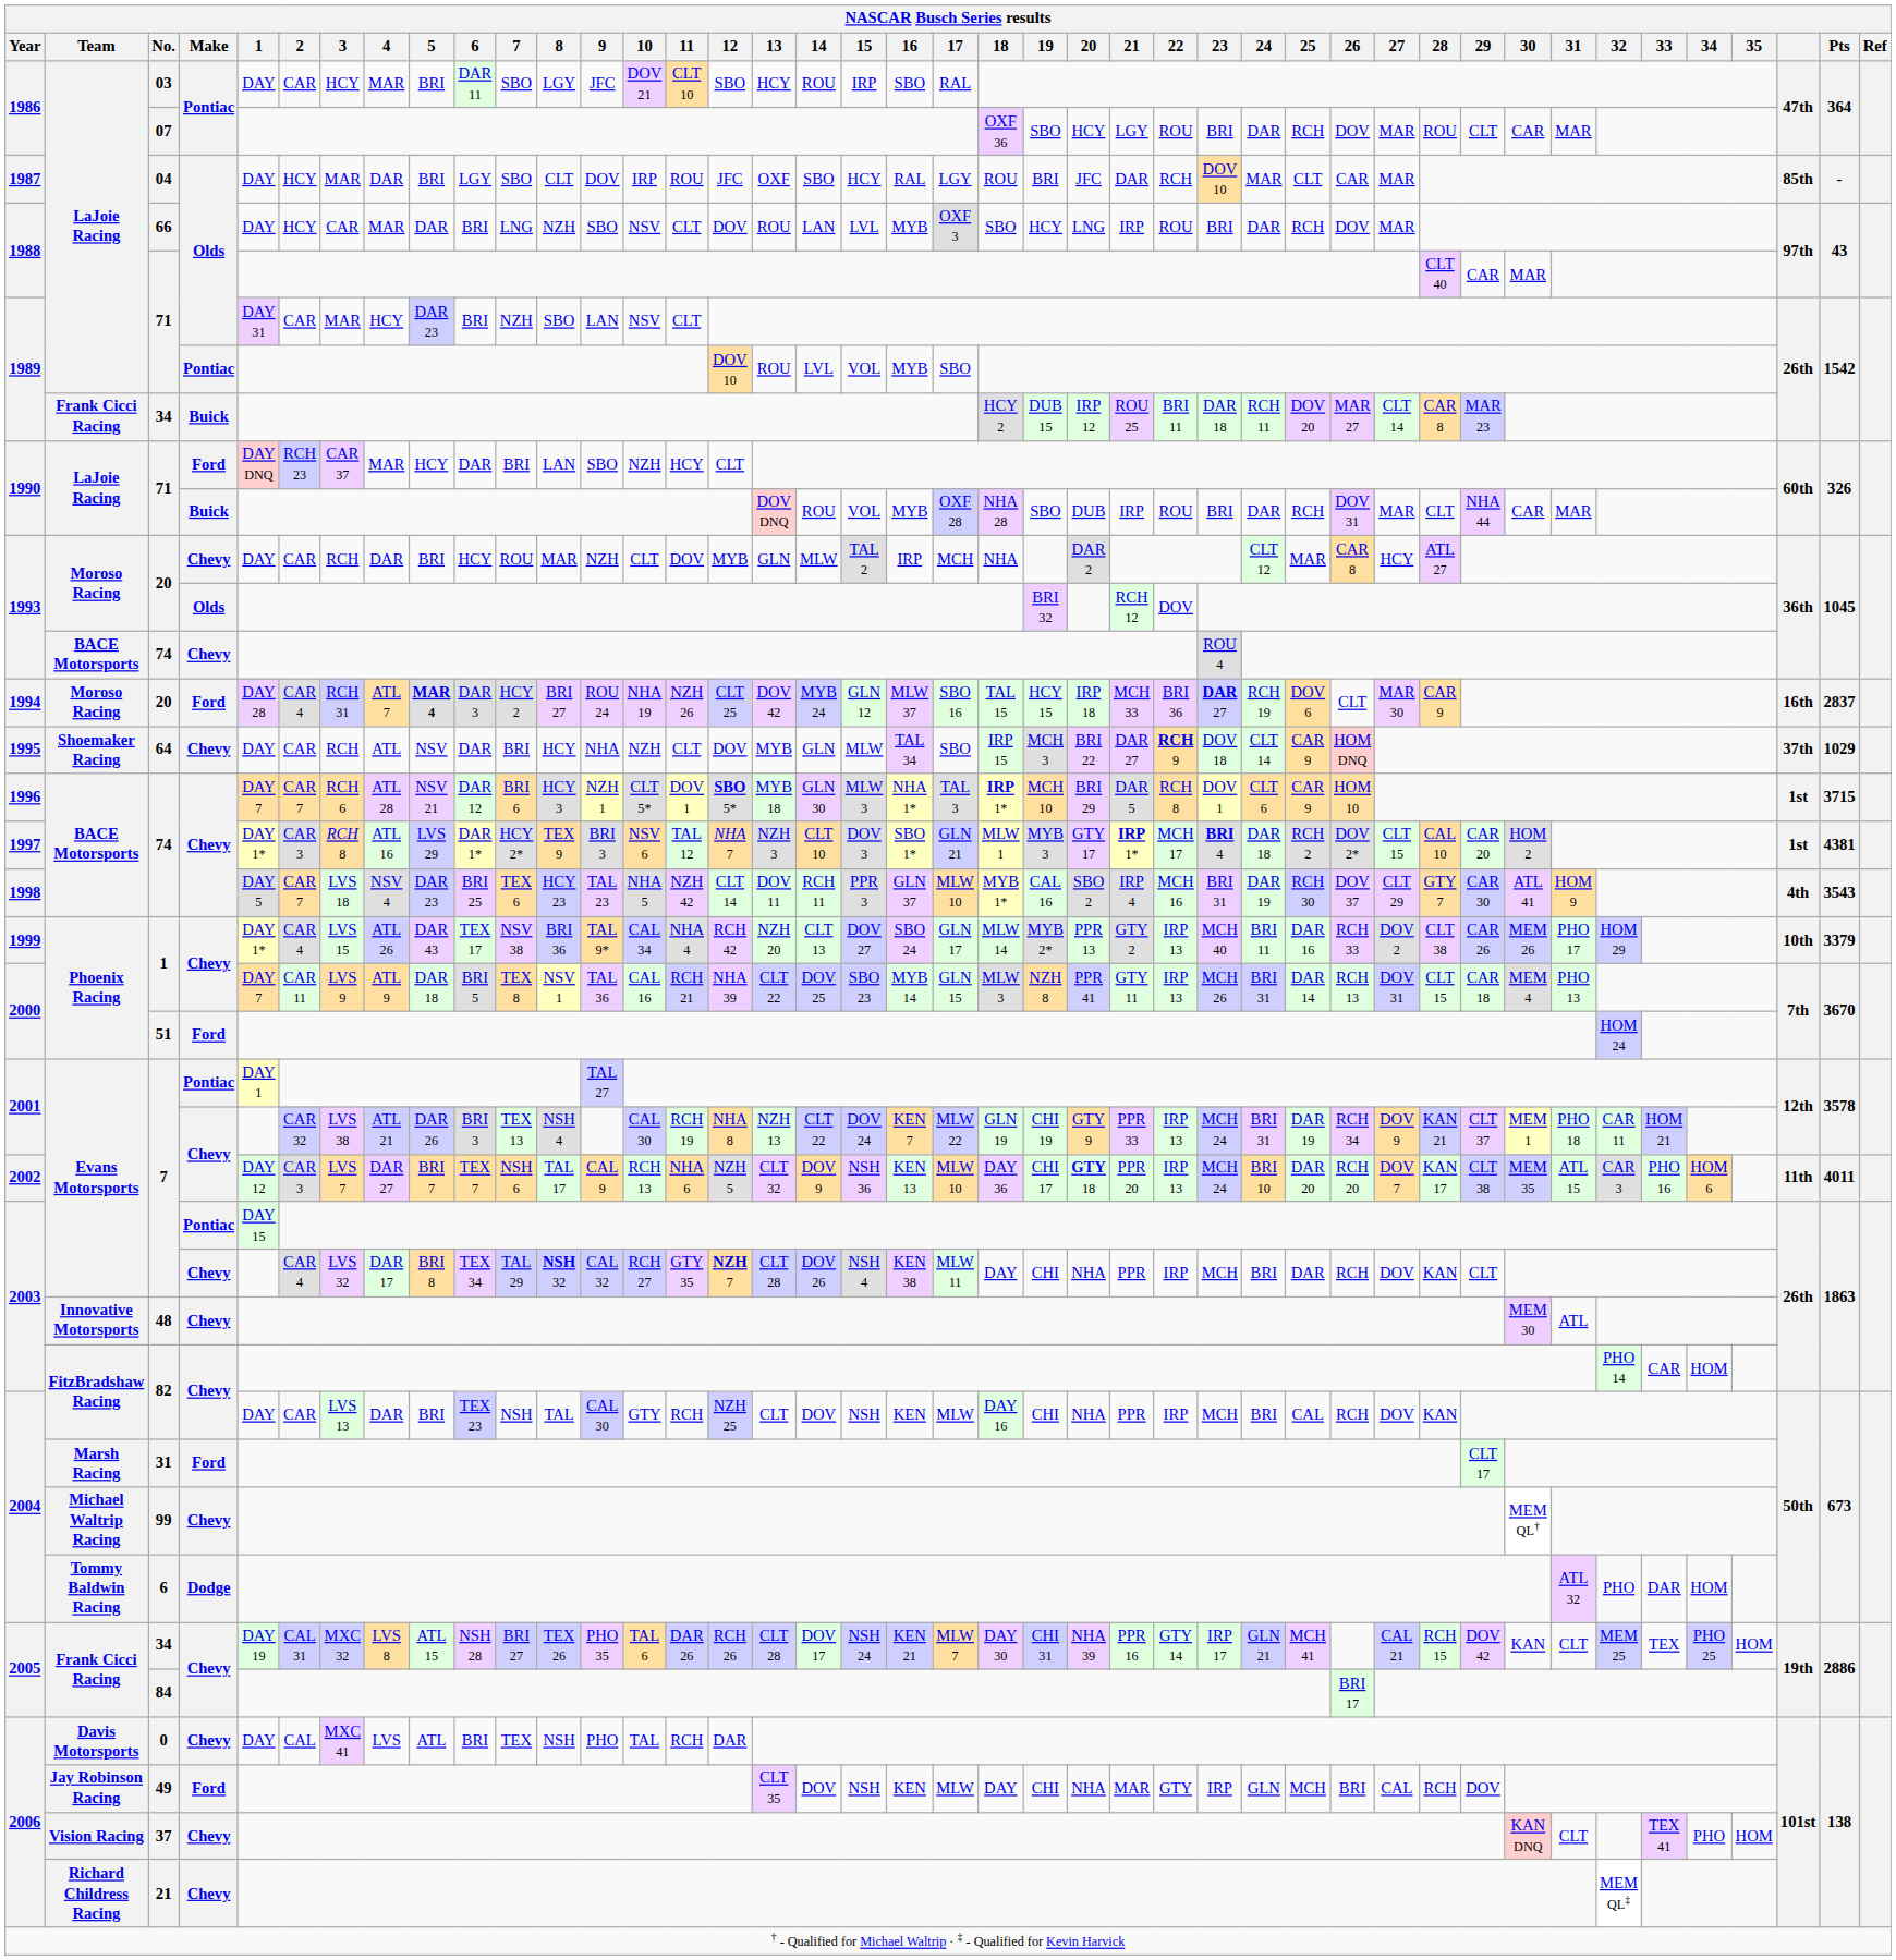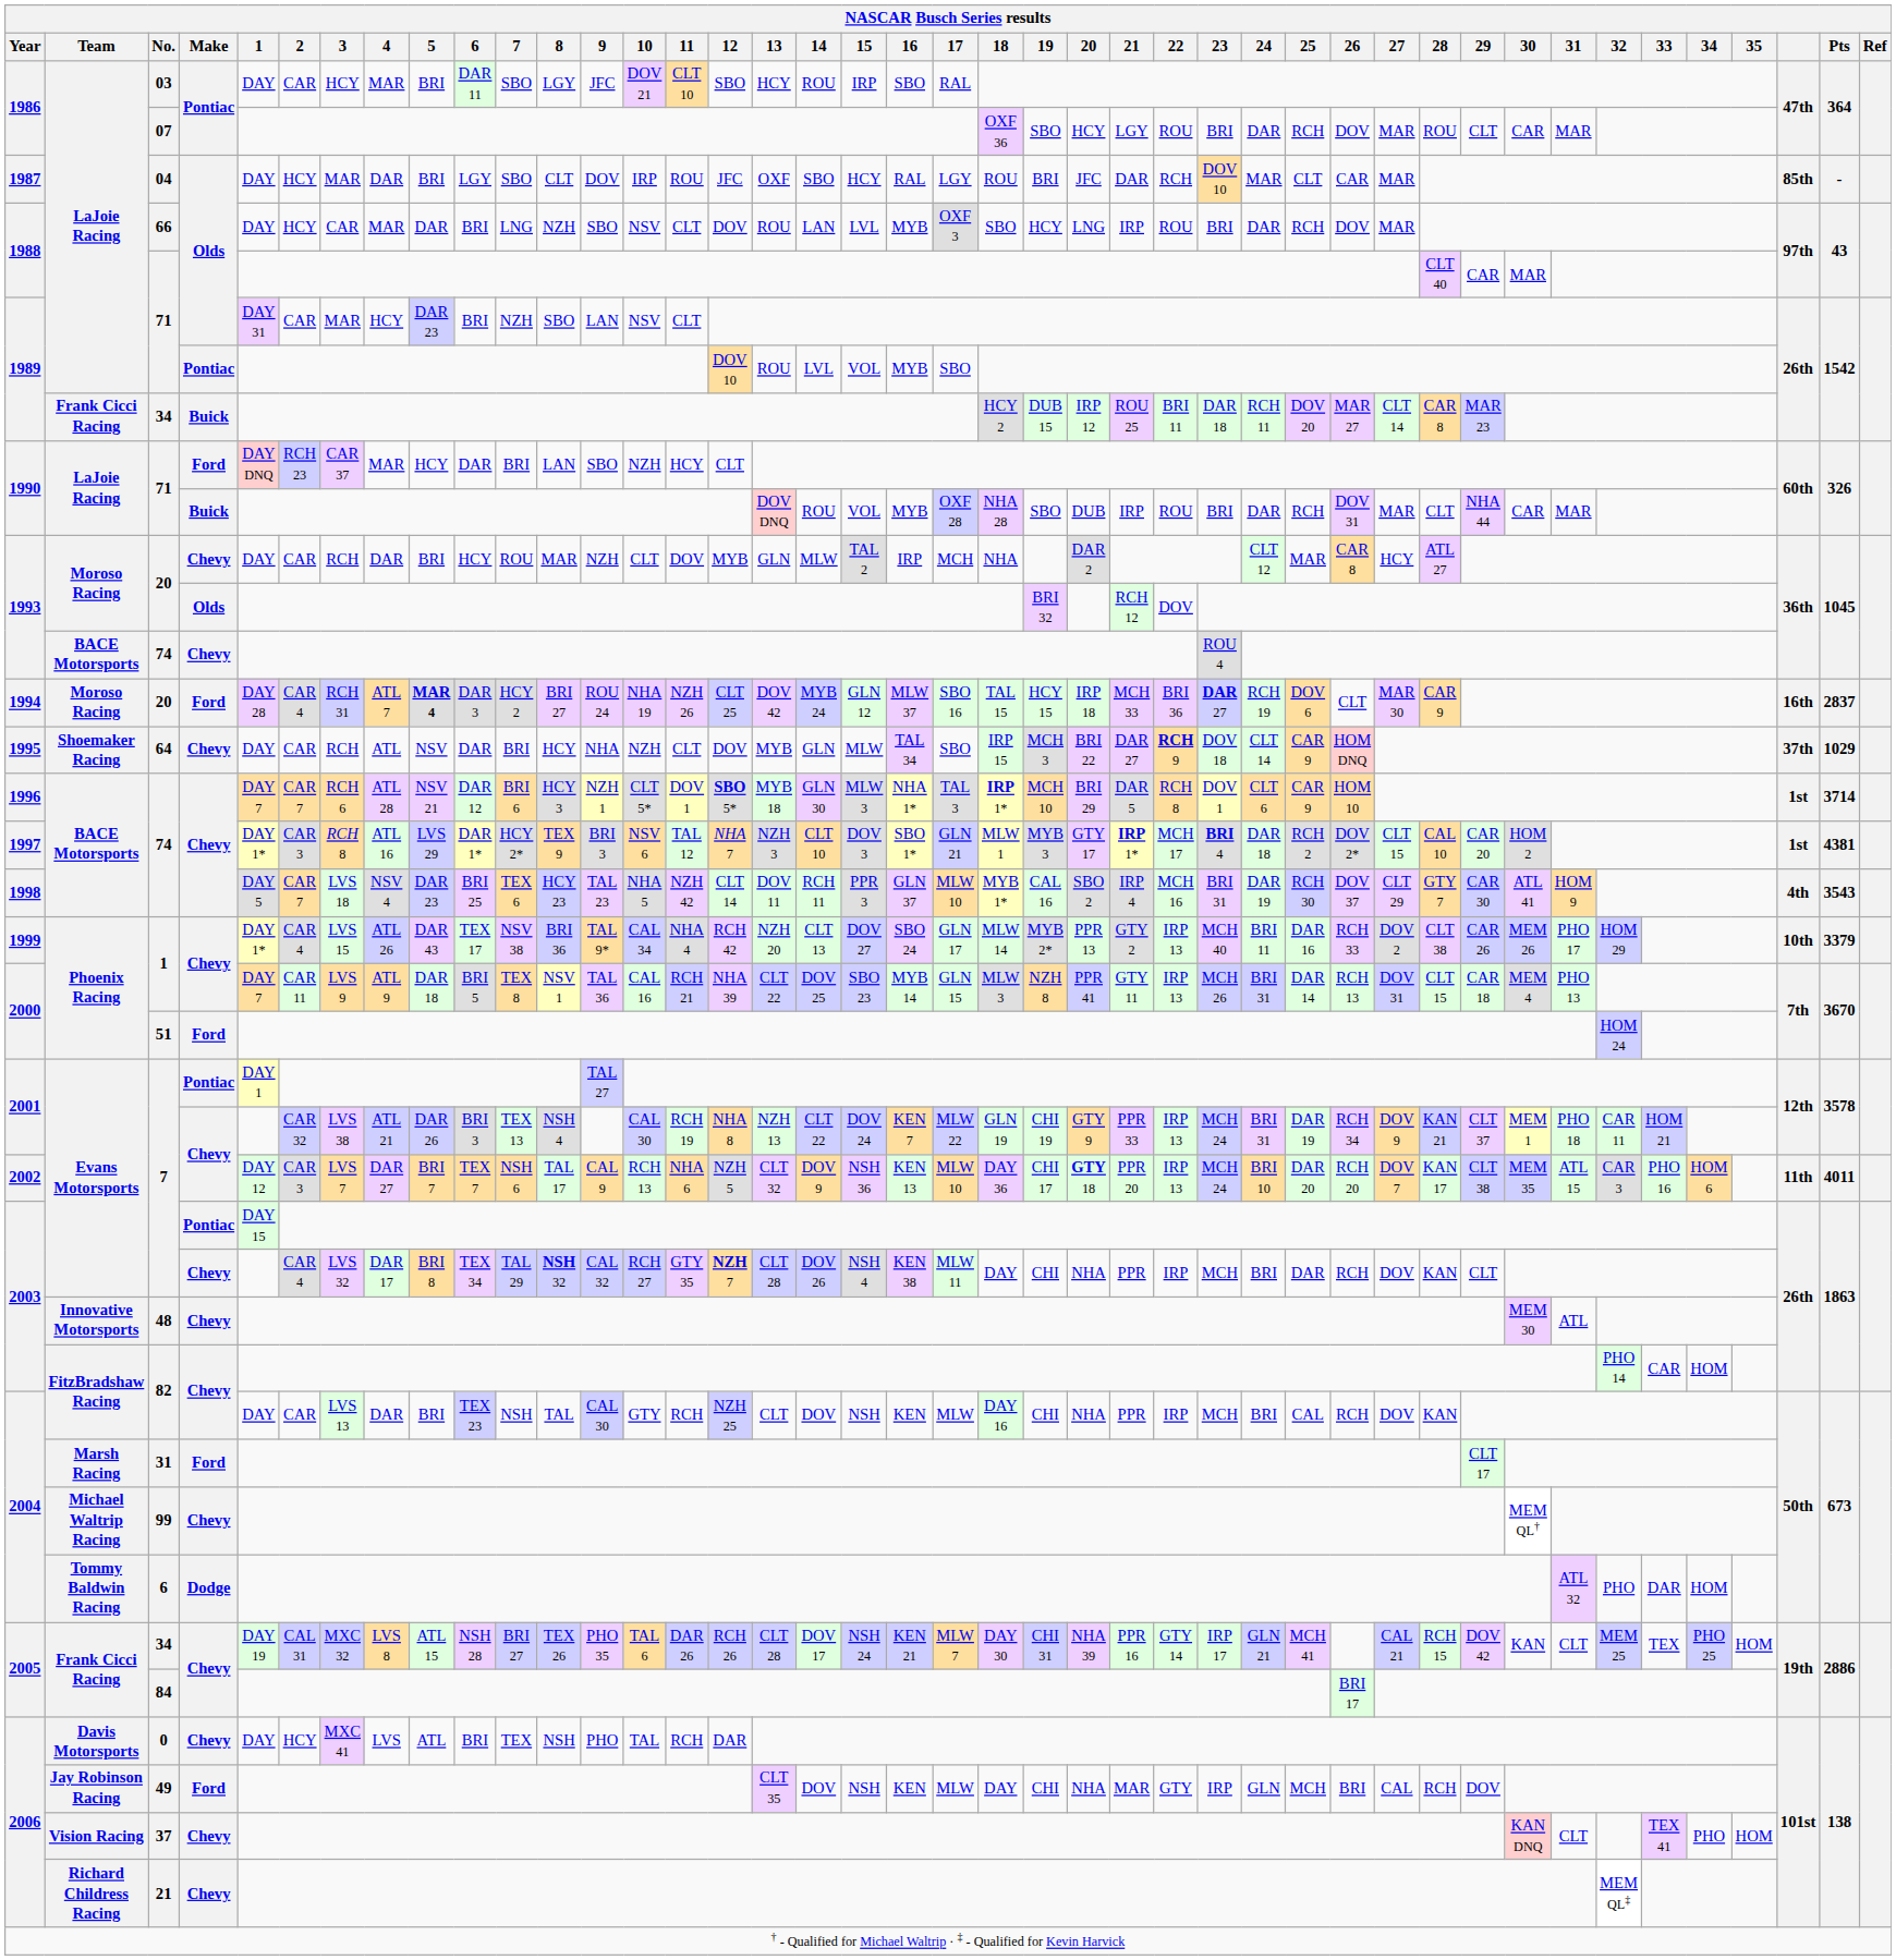1996 / 74 | Pts: 3715 -> 3714
0 | 2: CAL -> HCY
